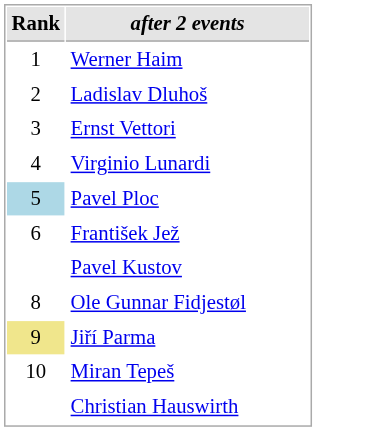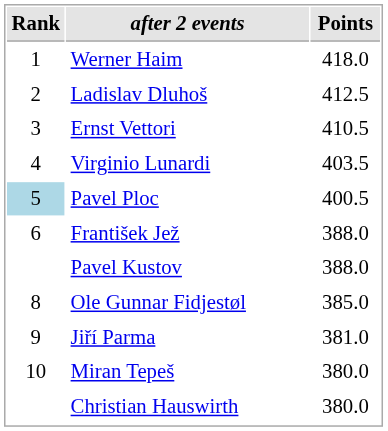+ column: Points | 418.0 | 412.5 | 410.5 | 403.5 | 400.5 | 388.0 | 388.0 | 385.0 | 381.0 | 380.0 | 380.0
Jiří Parma | Rank: khaki background -> no background
